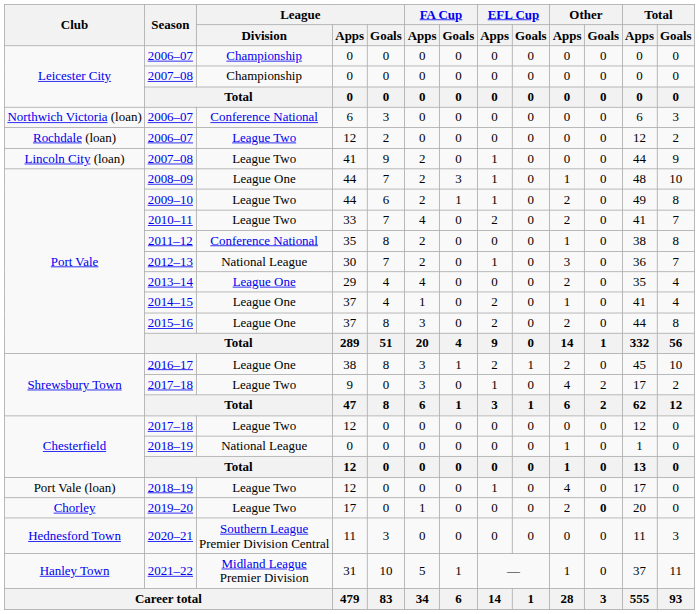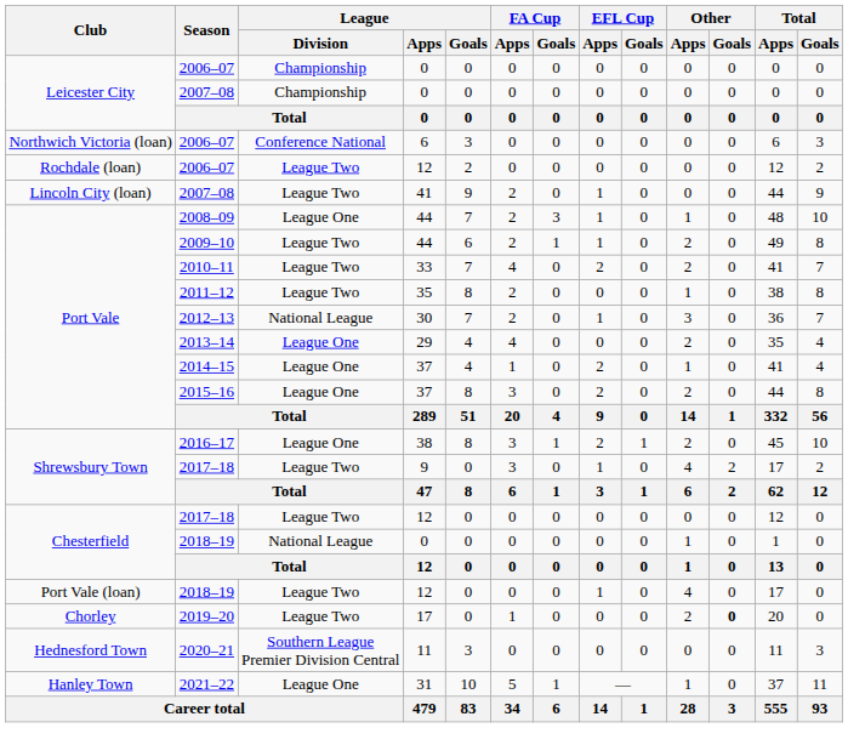2011–12 | League / Division: Conference National -> League Two
2021–22 | League / Division: Midland League Premier Division -> League One
